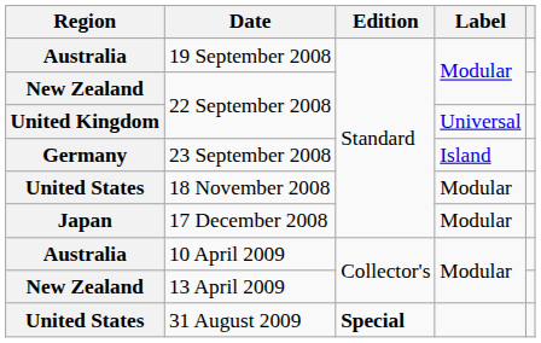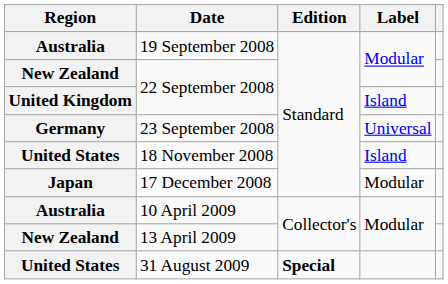United Kingdom / 22 September 2008 | Label: Universal -> Island
23 September 2008 | Label: Island -> Universal
18 November 2008 | Label: Modular -> Island
